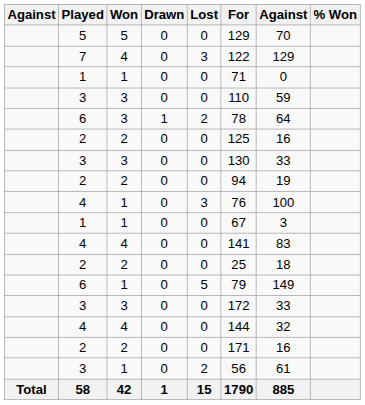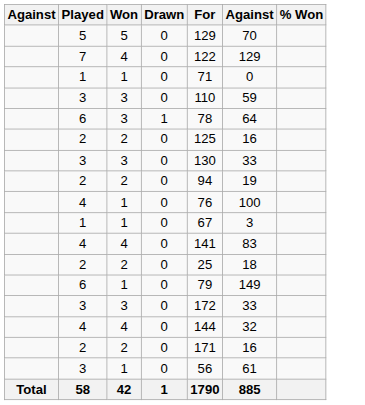- column: Lost | 0 | 3 | 0 | 0 | 2 | 0 | 0 | 0 | 3 | 0 | 0 | 0 | 5 | 0 | 0 | 0 | 2 | 15
